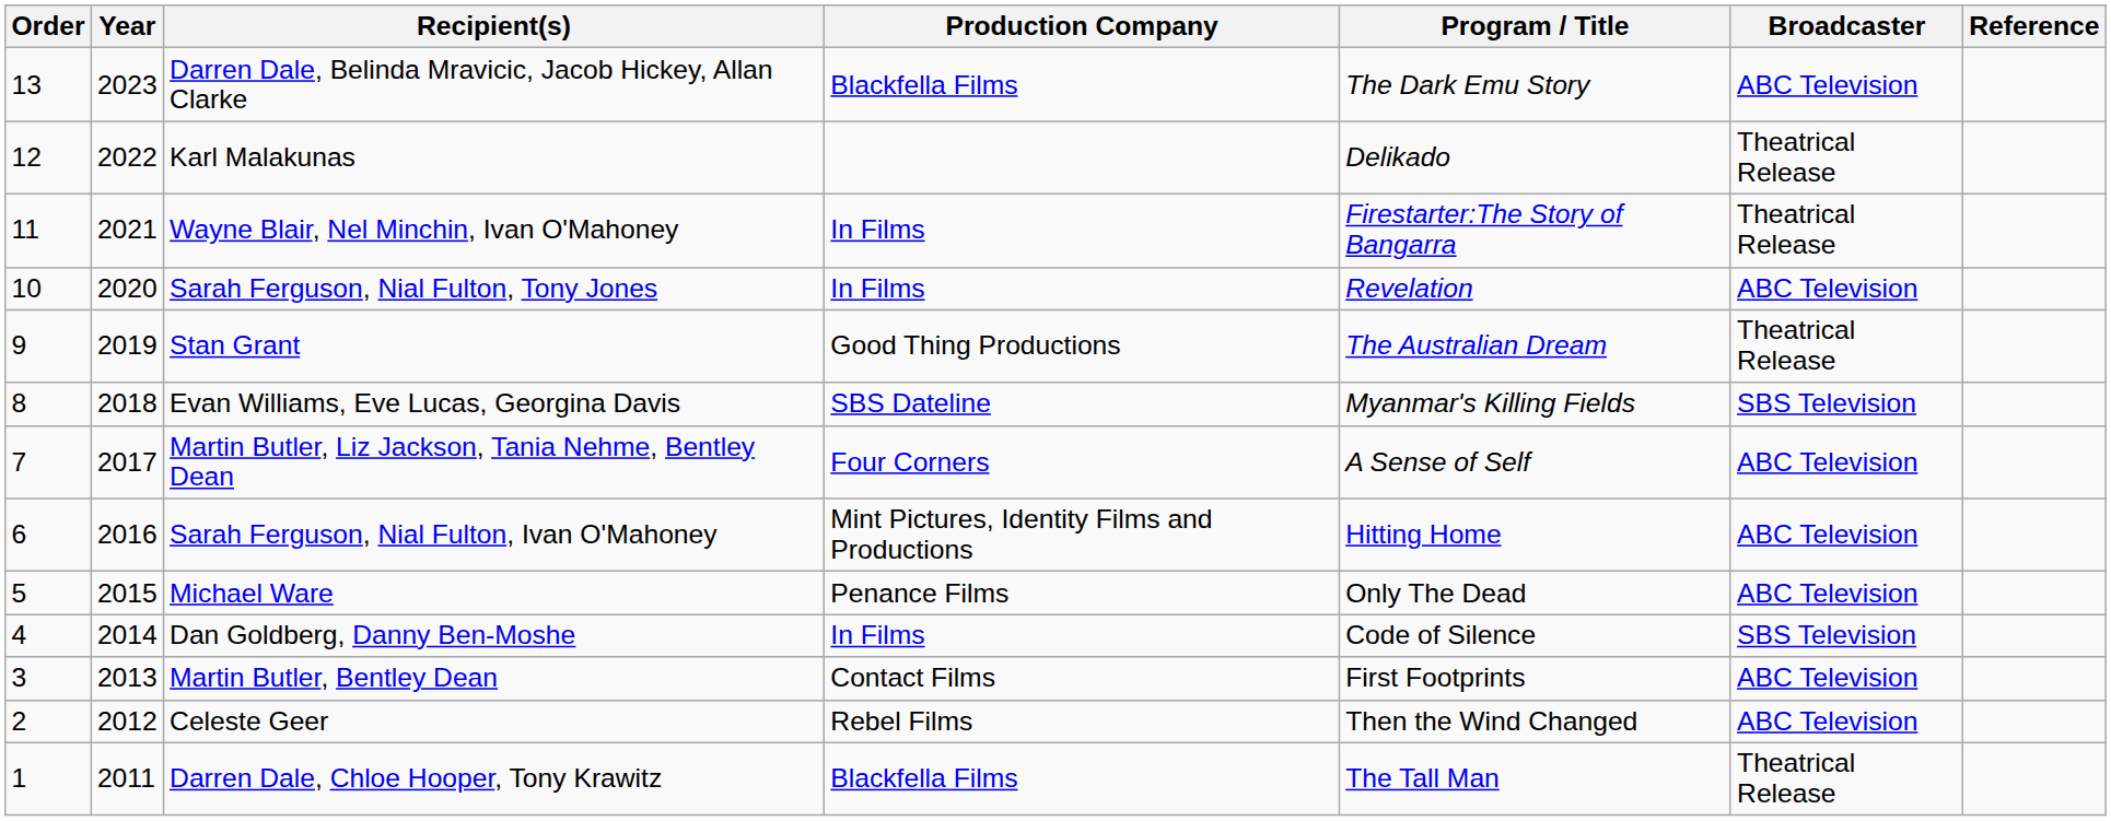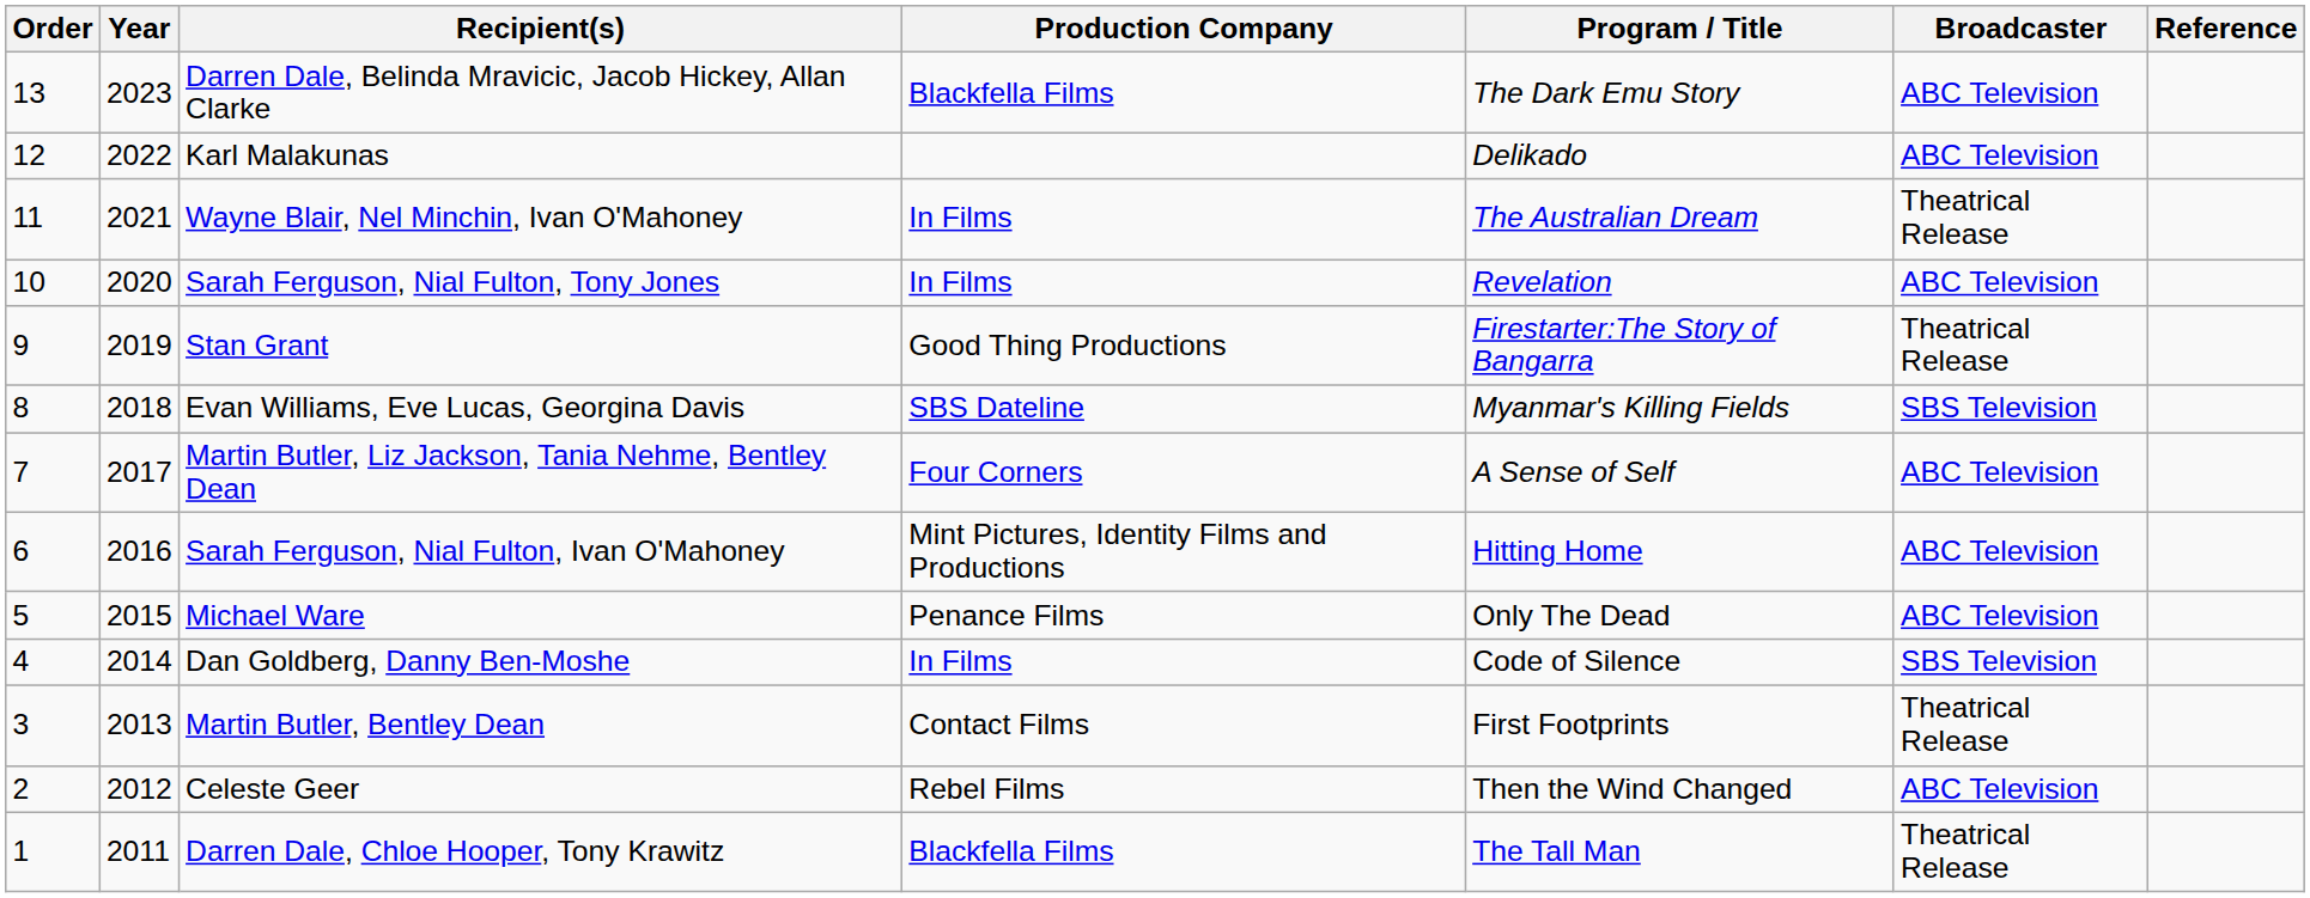Karl Malakunas | Broadcaster: Theatrical Release -> ABC Television
Wayne Blair, Nel Minchin, Ivan O'Mahoney | Program / Title: Firestarter:The Story of Bangarra -> The Australian Dream
Stan Grant | Program / Title: The Australian Dream -> Firestarter:The Story of Bangarra
Martin Butler, Bentley Dean | Broadcaster: ABC Television -> Theatrical Release
